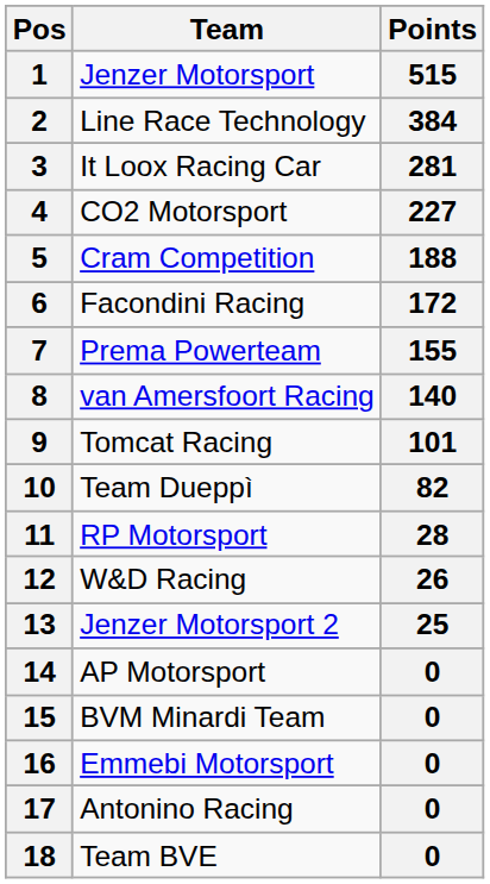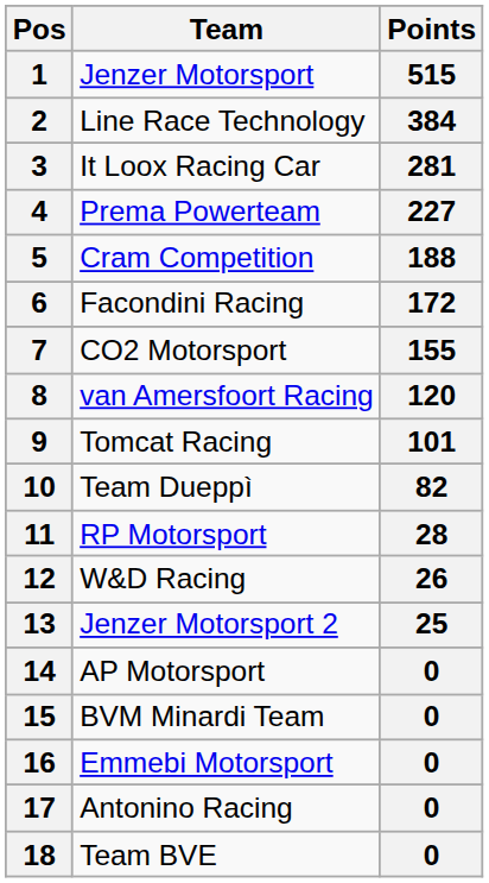4 | Team: CO2 Motorsport -> Prema Powerteam
7 | Team: Prema Powerteam -> CO2 Motorsport
8 | Points: 140 -> 120
